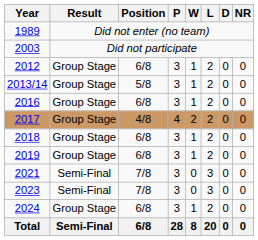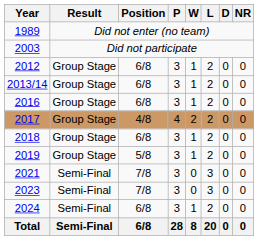2013/14 | Position: 5/8 -> 6/8
2019 | Position: 6/8 -> 5/8
2024 | Result: Group Stage -> Semi-Final
